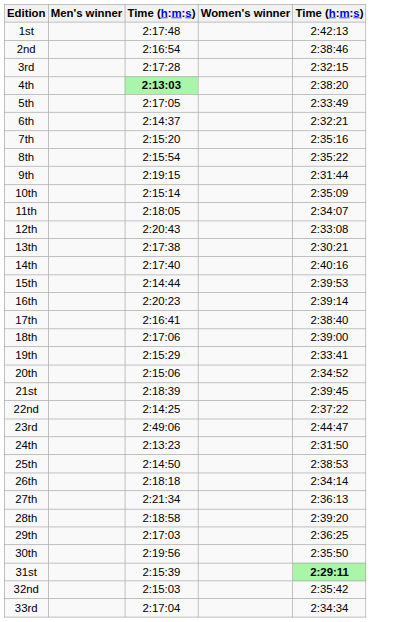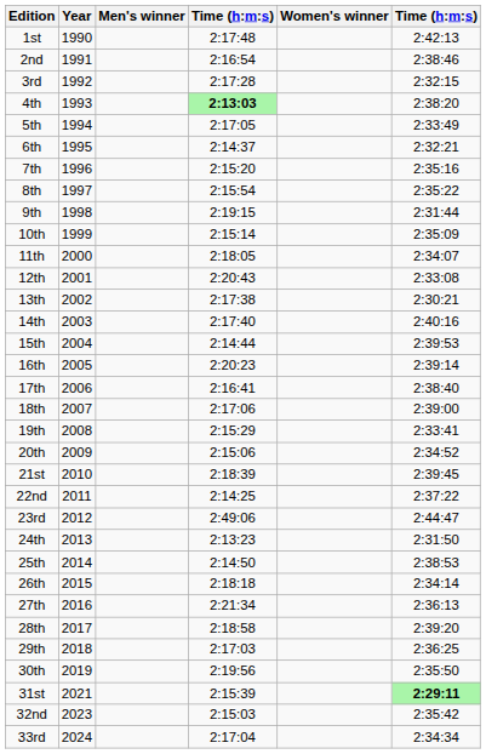+ column: Year | 1990 | 1991 | 1992 | 1993 | 1994 | 1995 | 1996 | 1997 | 1998 | 1999 | 2000 | 2001 | 2002 | 2003 | 2004 | 2005 | 2006 | 2007 | 2008 | 2009 | 2010 | 2011 | 2012 | 2013 | 2014 | 2015 | 2016 | 2017 | 2018 | 2019 | 2021 | 2023 | 2024
